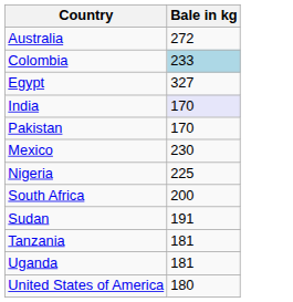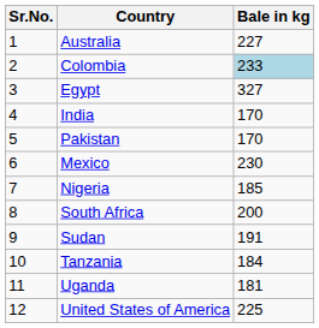+ column: Sr.No. | 1 | 2 | 3 | 4 | 5 | 6 | 7 | 8 | 9 | 10 | 11 | 12
Australia | Bale in kg: 272 -> 227
India | Bale in kg: lavender background -> no background
Nigeria | Bale in kg: 225 -> 185
Tanzania | Bale in kg: 181 -> 184
United States of America | Bale in kg: 180 -> 225
